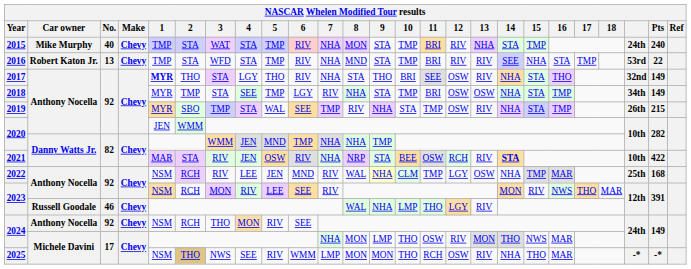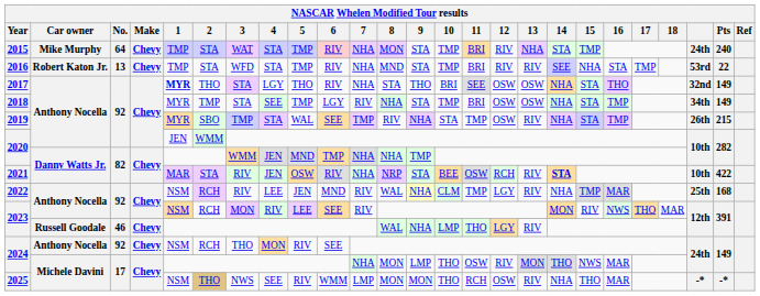2015 | No.: 40 -> 64
2017 | 13: RIV -> OSW
2022 | 13: OSW -> RIV
